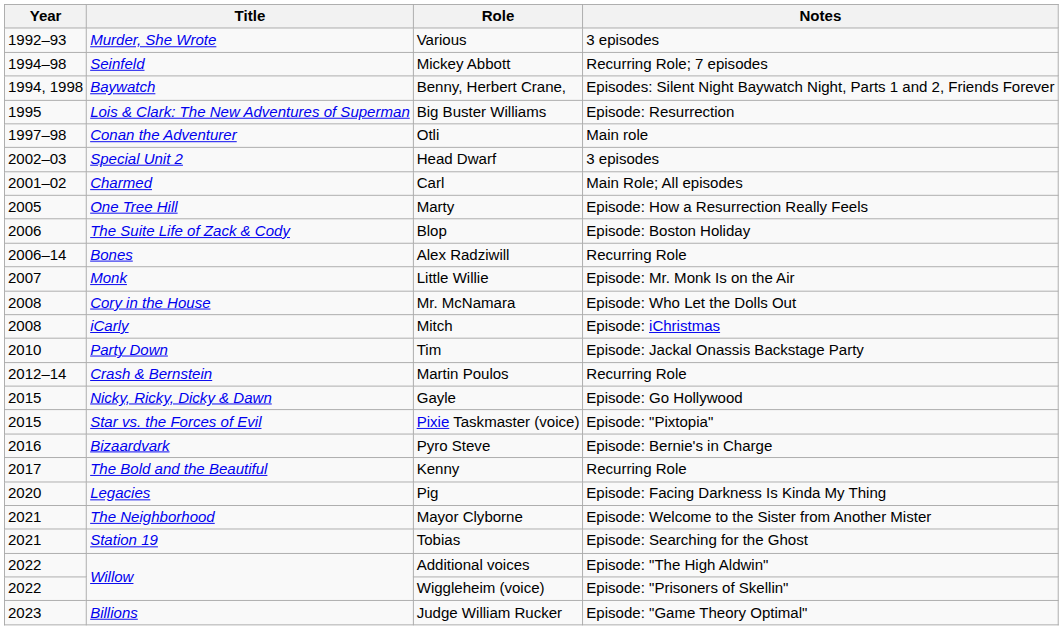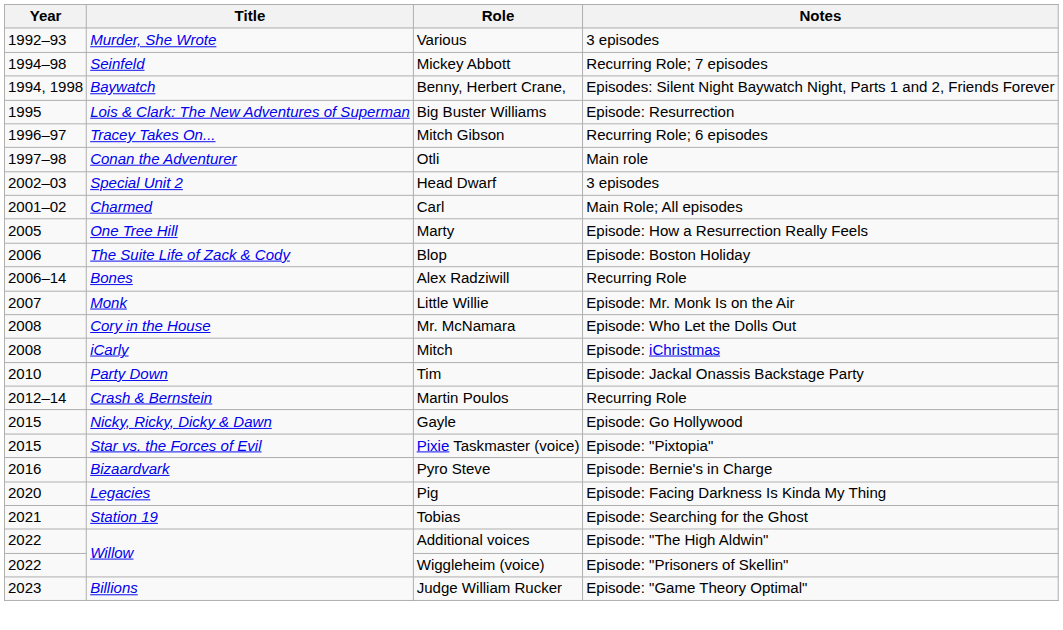+ row: 1996–97 | Tracey Takes On... | Mitch Gibson | Recurring Role; 6 episodes
- row: 2017 | The Bold and the Beautiful | Kenny | Recurring Role
- row: 2021 | The Neighborhood | Mayor Clyborne | Episode: Welcome to the Sister from Another Mister
